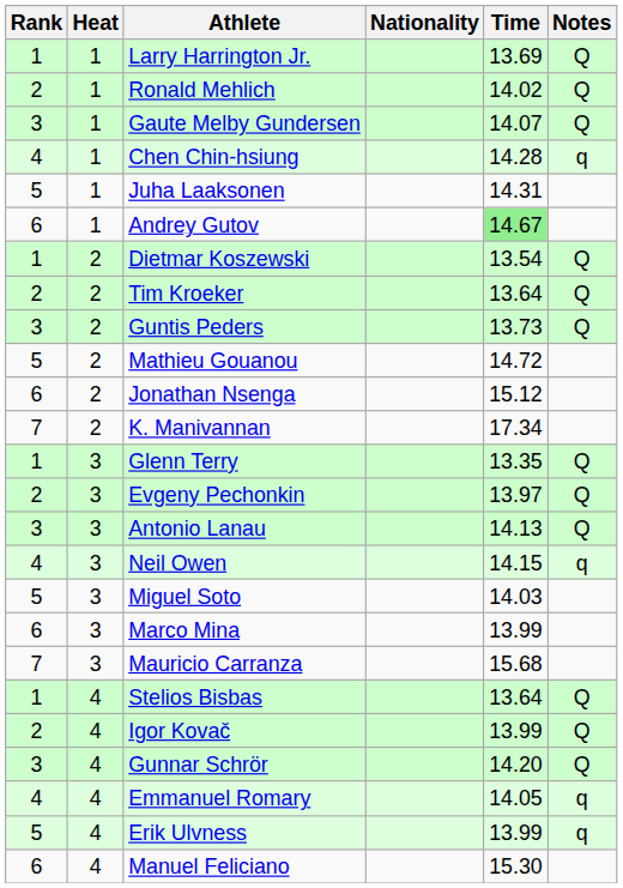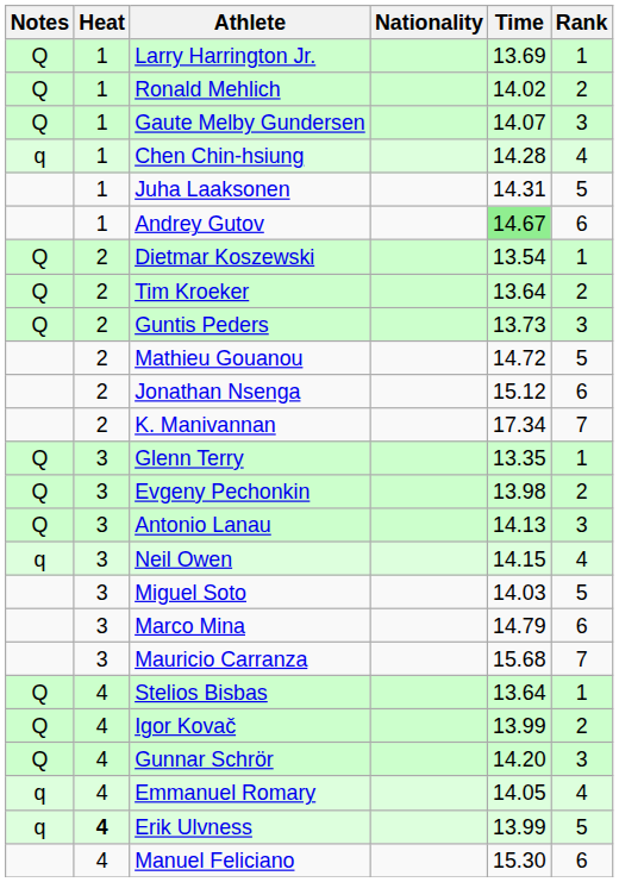columns swapped: Rank <-> Notes
Evgeny Pechonkin | Time: 13.97 -> 13.98
Marco Mina | Time: 13.99 -> 14.79
Erik Ulvness | Heat: normal -> bold
